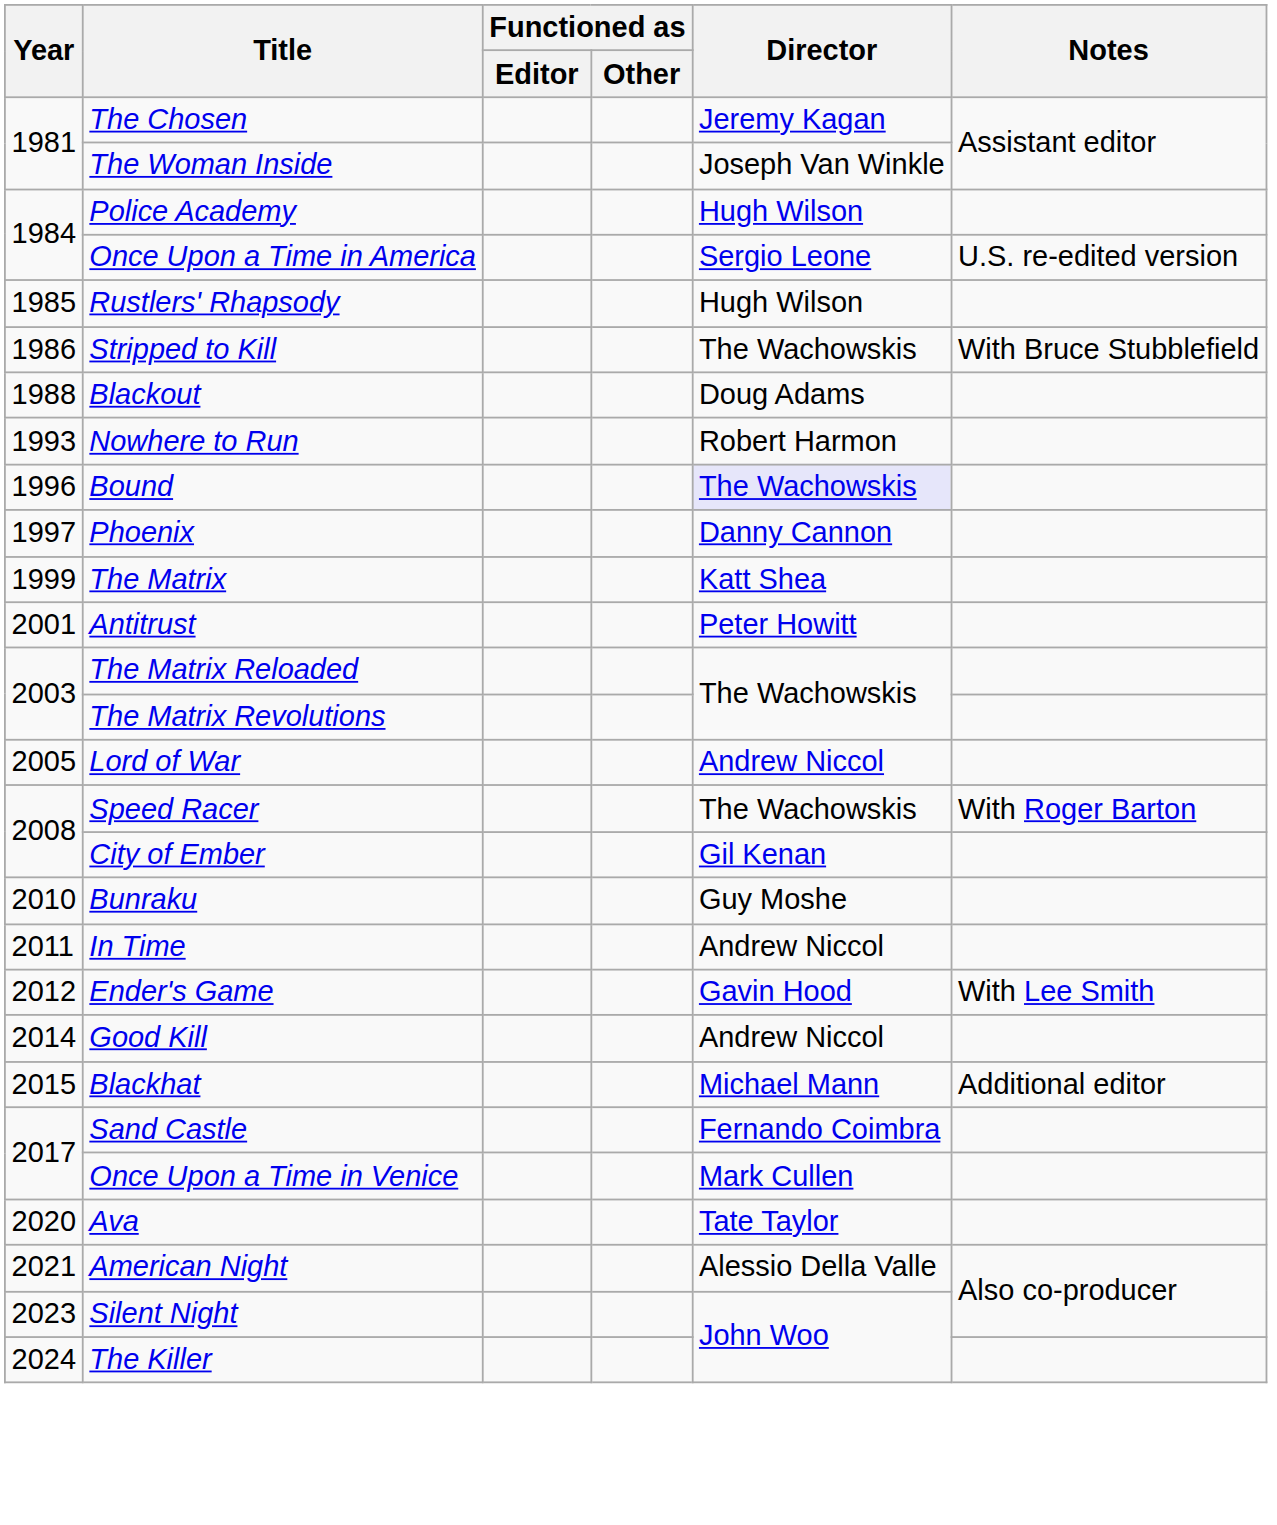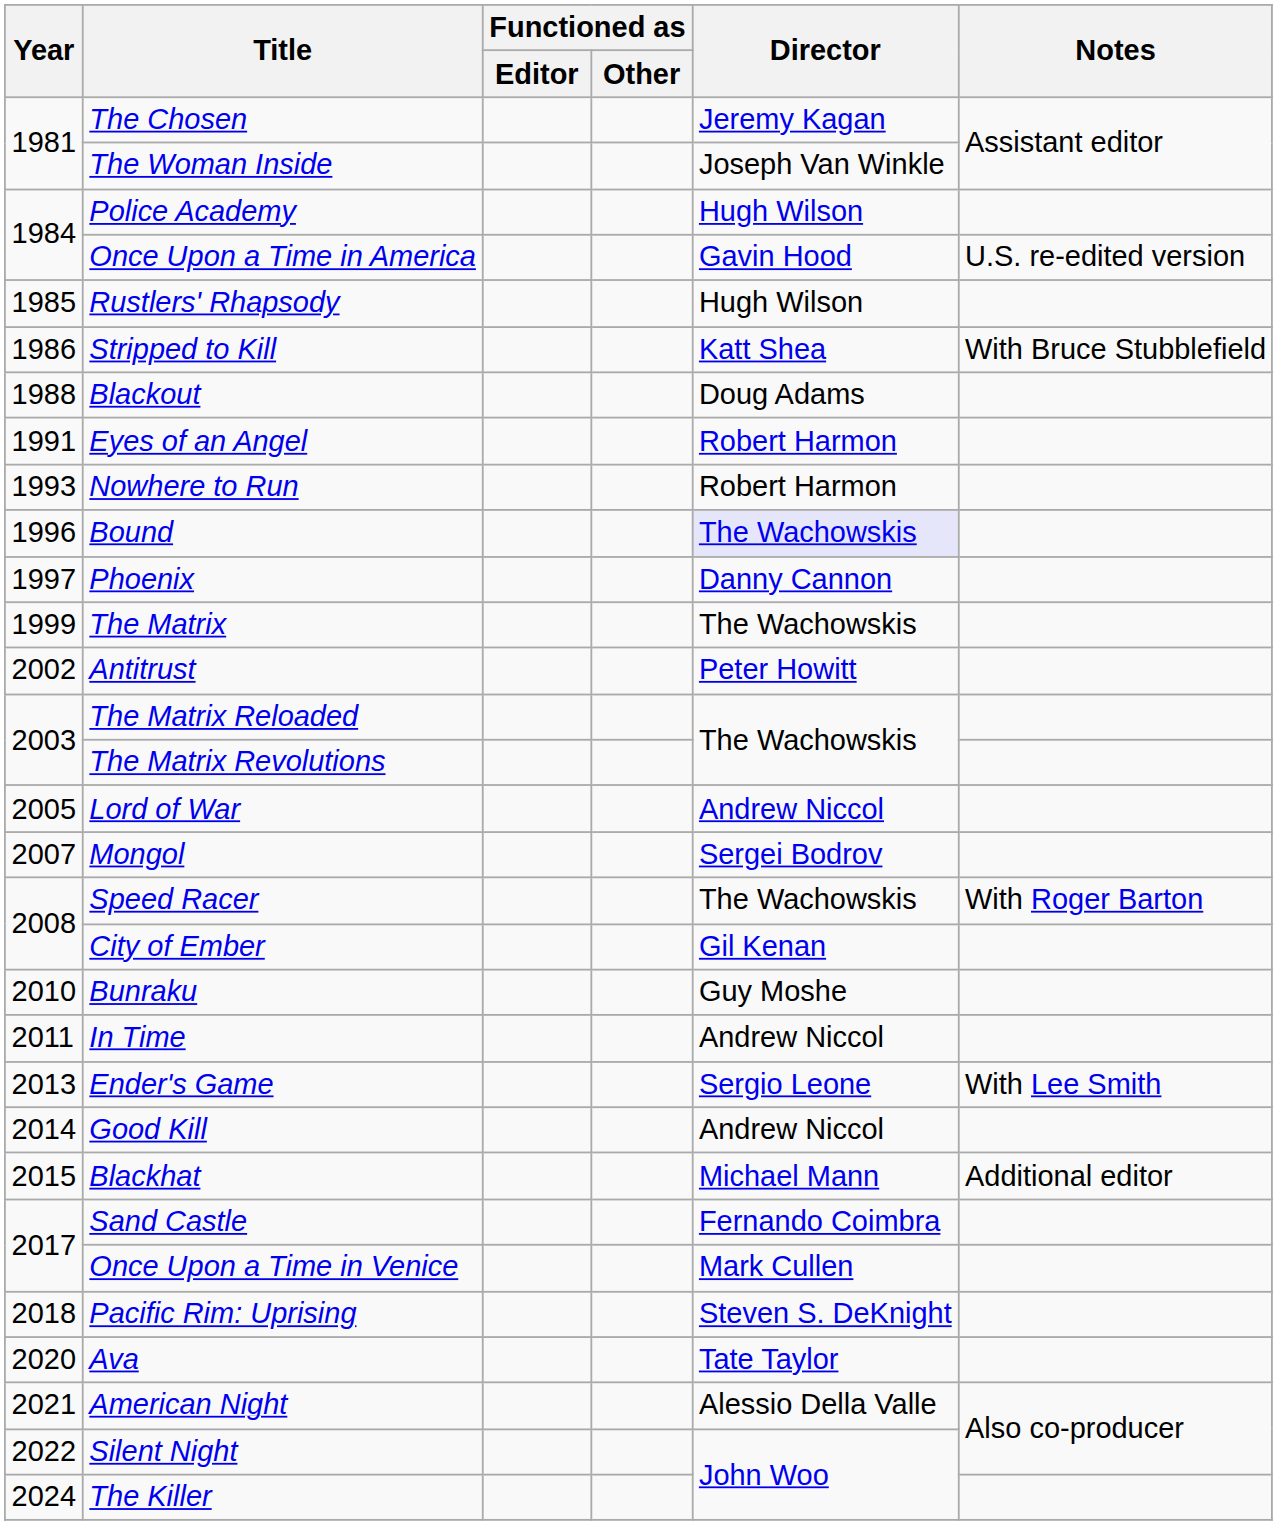Once Upon a Time in America | Director: Sergio Leone -> Gavin Hood
Stripped to Kill | Director: The Wachowskis -> Katt Shea
+ row: 1991 | Eyes of an Angel | Robert Harmon
The Matrix | Director: Katt Shea -> The Wachowskis
Antitrust | Year: 2001 -> 2002
+ row: 2007 | Mongol | Sergei Bodrov
Ender's Game | Year: 2012 -> 2013
Ender's Game | Director: Gavin Hood -> Sergio Leone
+ row: 2018 | Pacific Rim: Uprising | Steven S. DeKnight
Silent Night | Year: 2023 -> 2022
